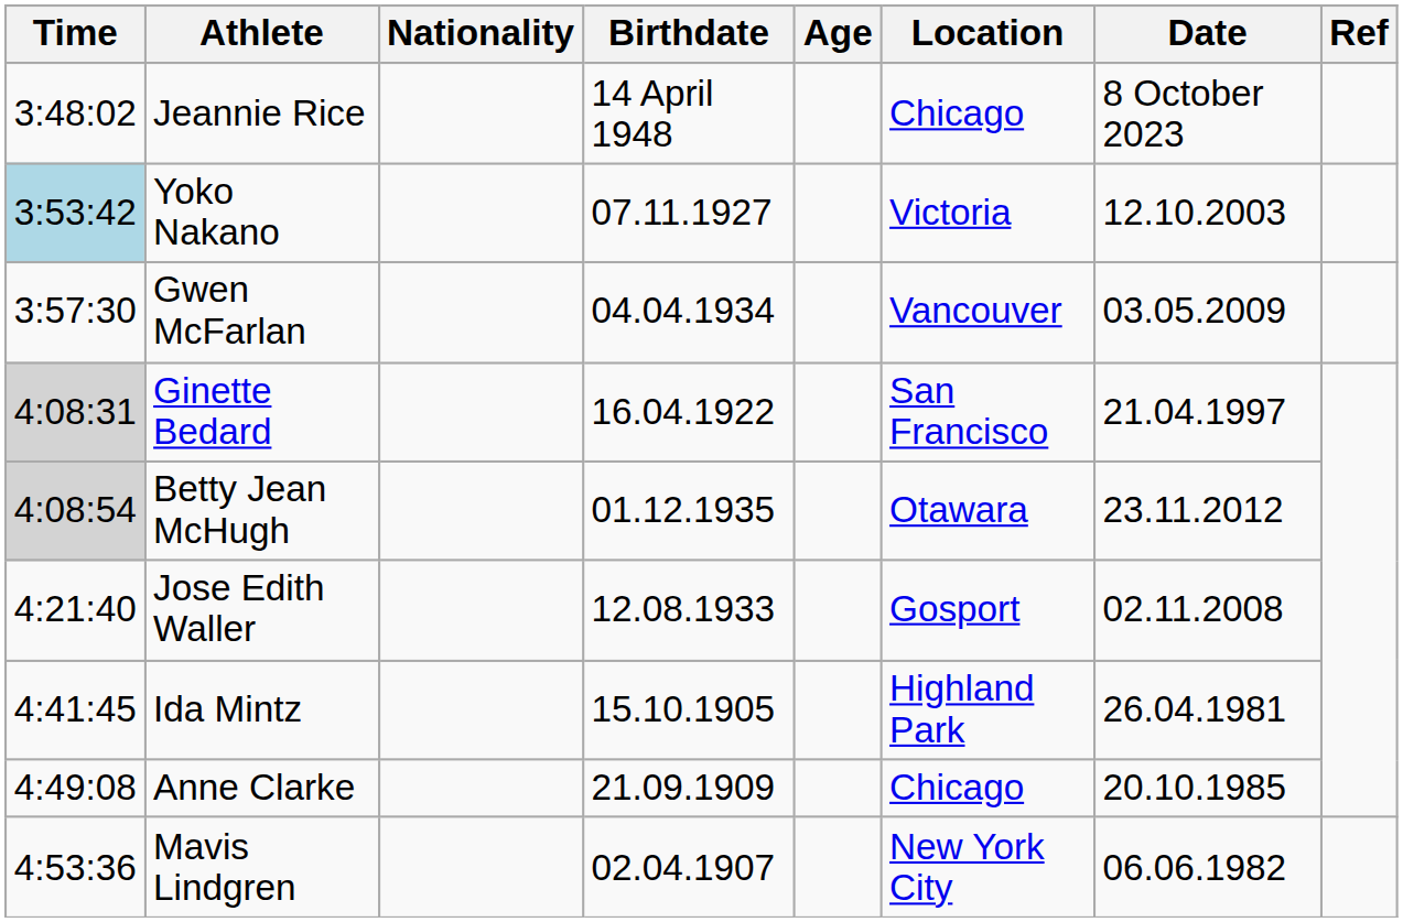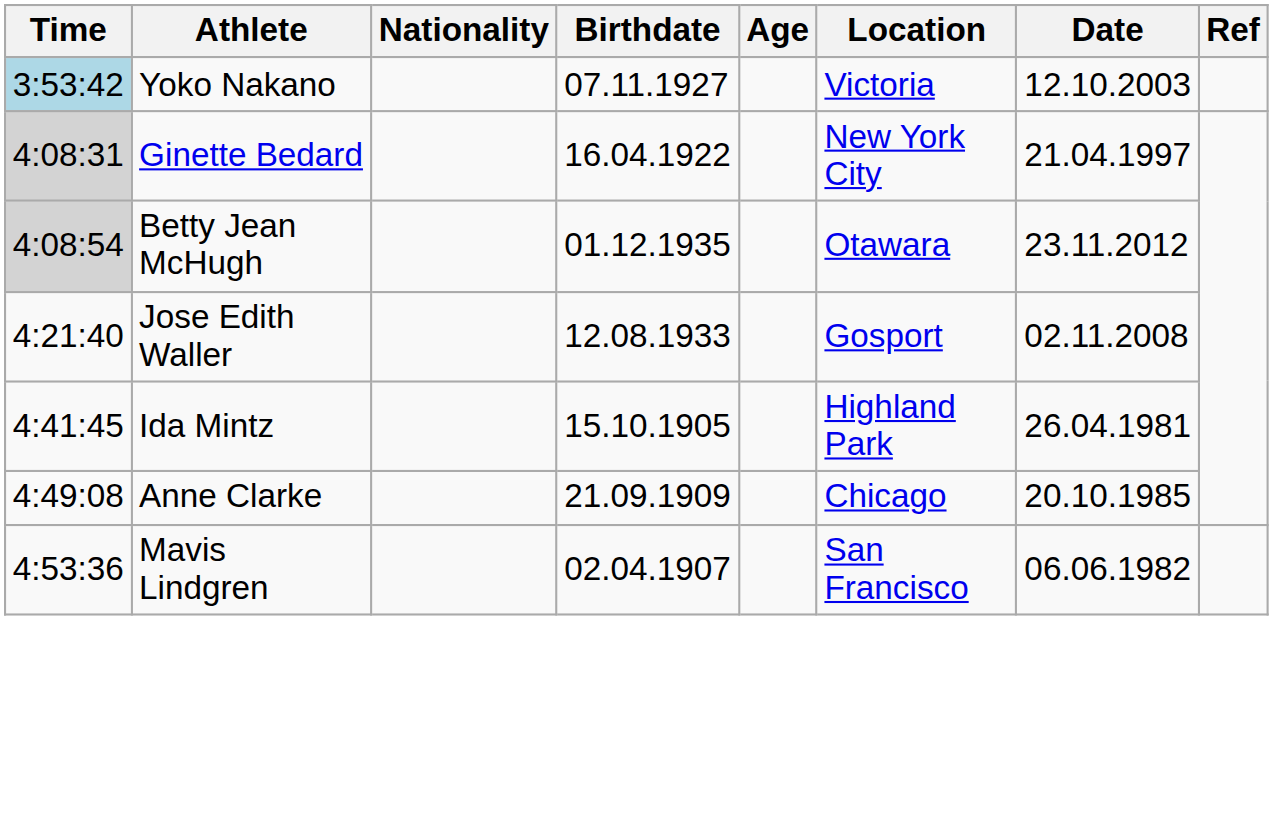- row: 3:48:02 | Jeannie Rice | 14 April 1948 | Chicago | 8 October 2023
- row: 3:57:30 | Gwen McFarlan | 04.04.1934 | Vancouver | 03.05.2009
Ginette Bedard | Location: San Francisco -> New York City
Mavis Lindgren | Location: New York City -> San Francisco
